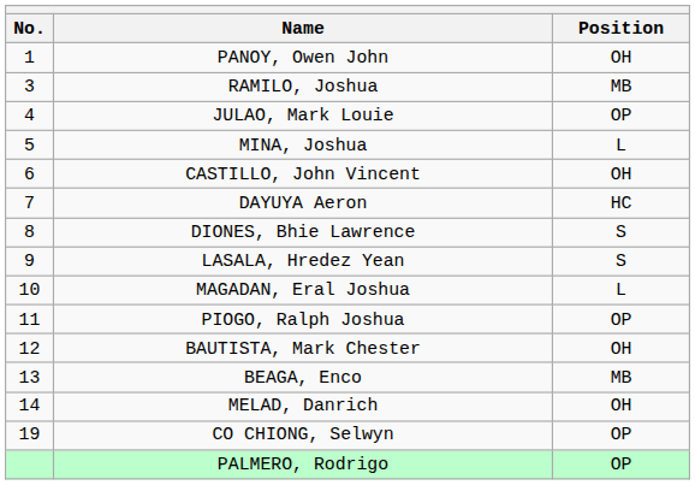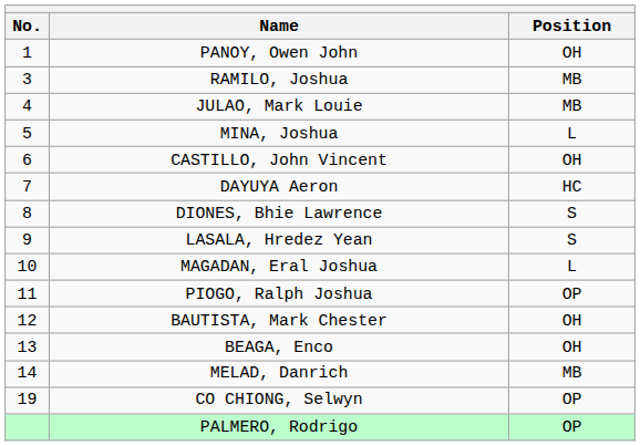JULAO, Mark Louie | Position: OP -> MB
BEAGA, Enco | Position: MB -> OH
MELAD, Danrich | Position: OH -> MB
